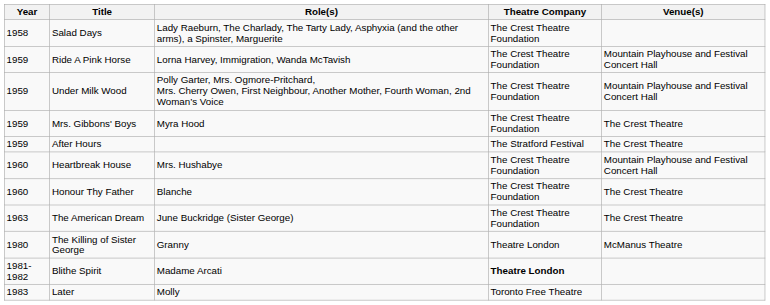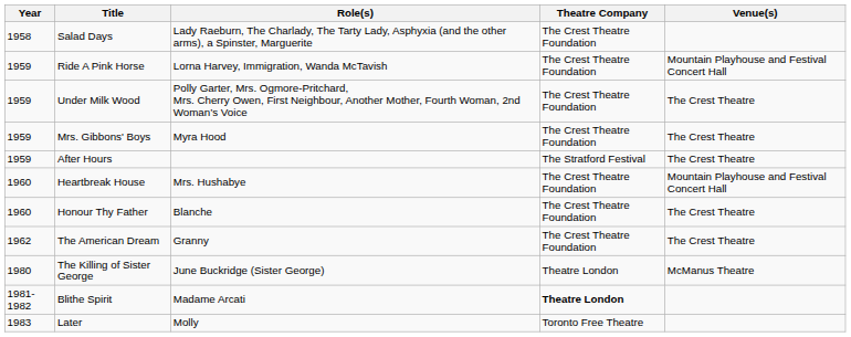Under Milk Wood | Venue(s): Mountain Playhouse and Festival Concert Hall -> The Crest Theatre
The American Dream | Year: 1963 -> 1962
The American Dream | Role(s): June Buckridge (Sister George) -> Granny
The Killing of Sister George | Role(s): Granny -> June Buckridge (Sister George)
